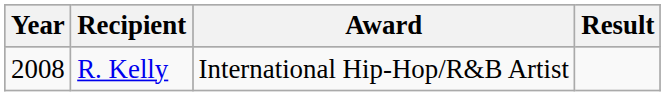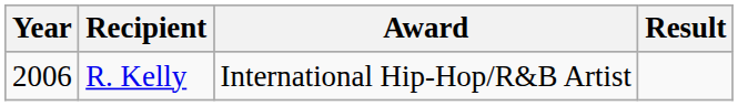R. Kelly | Year: 2008 -> 2006
